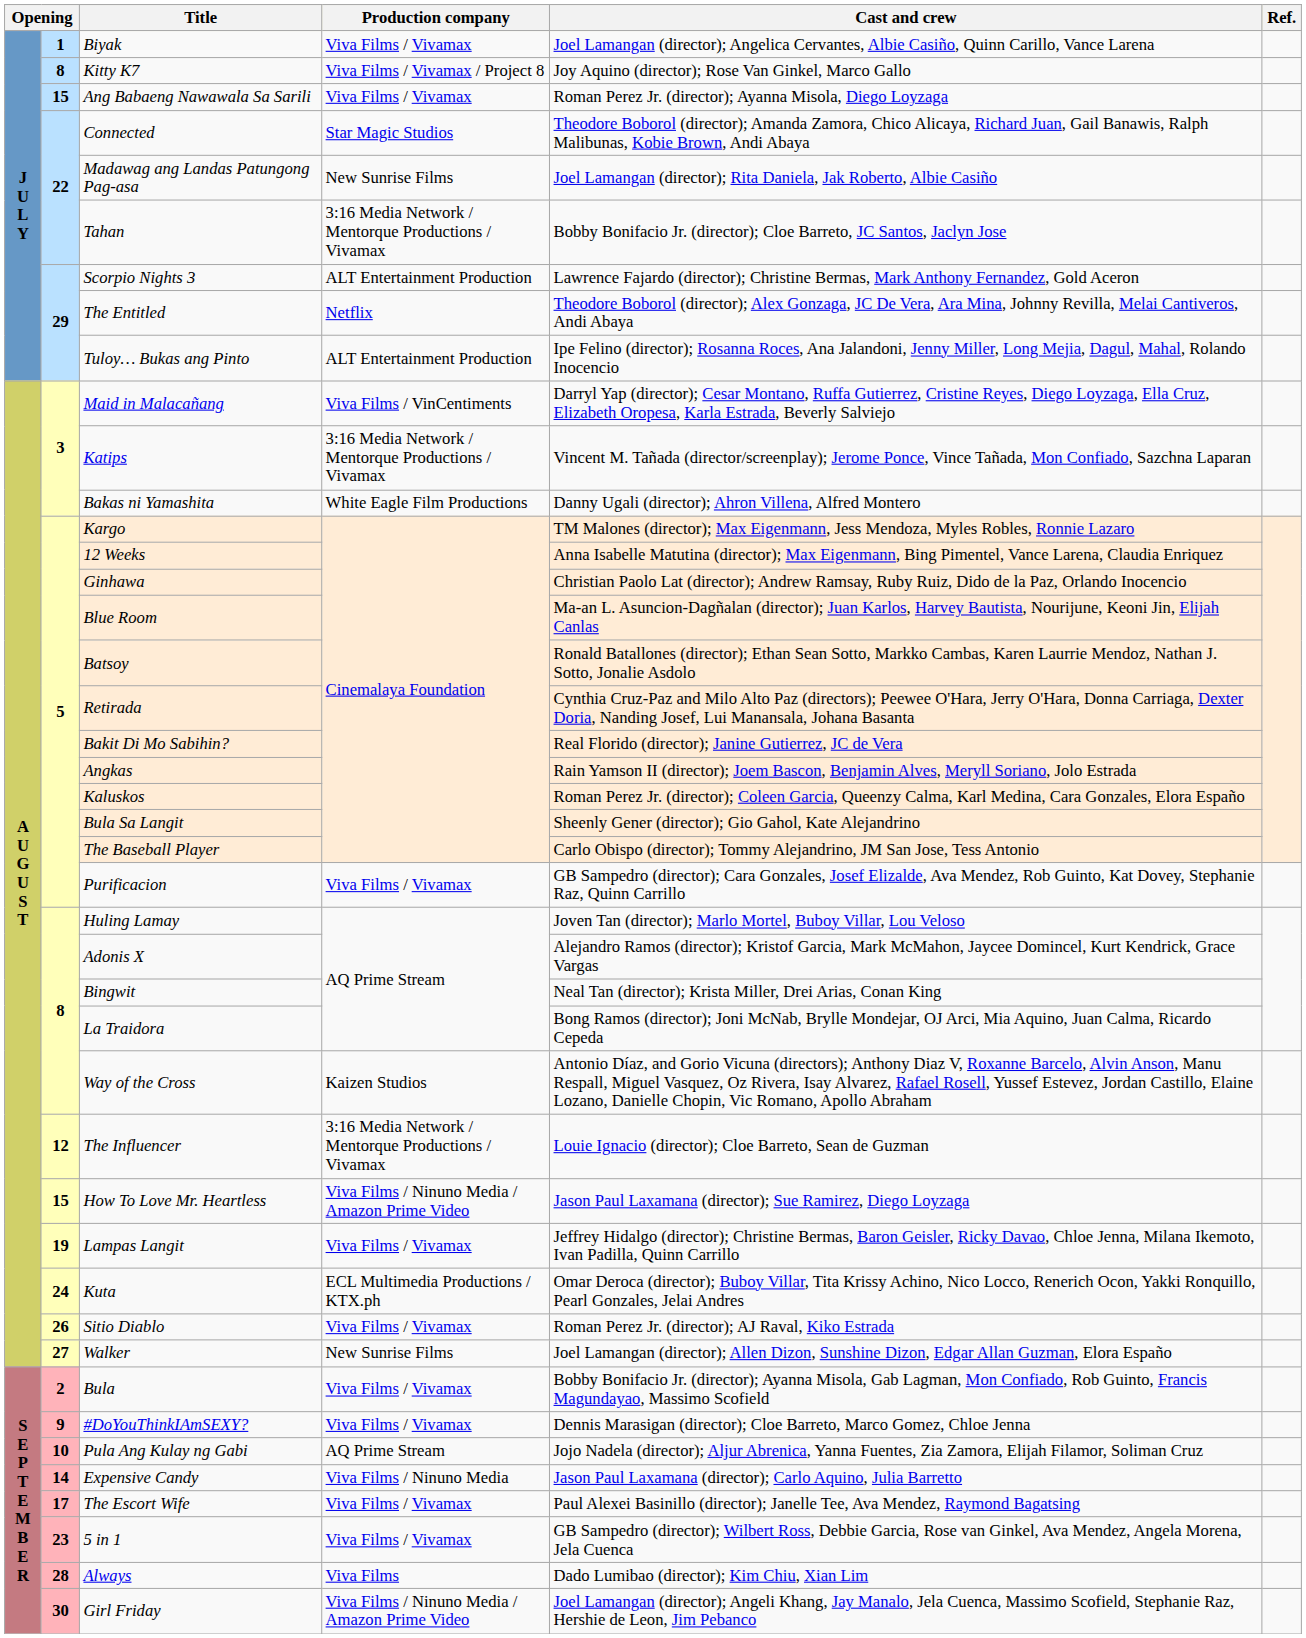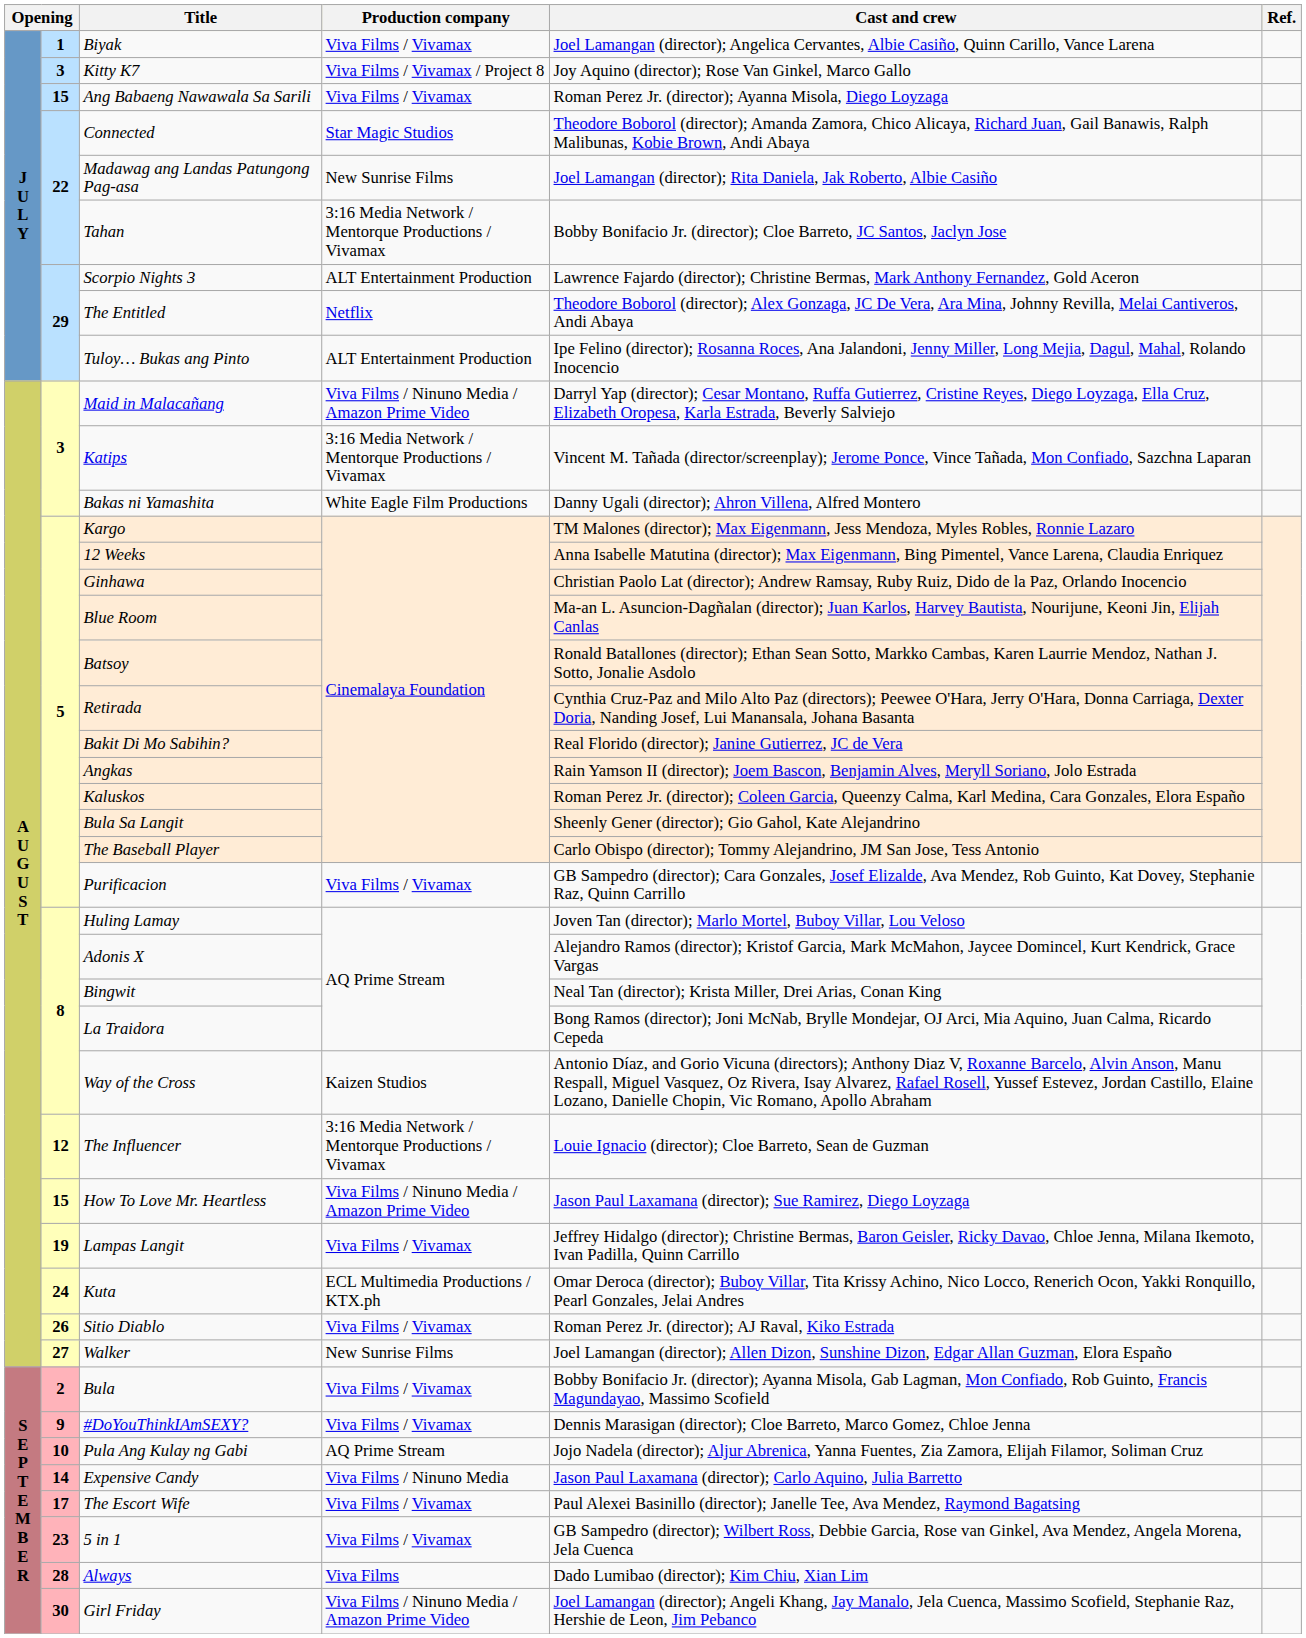Kitty K7 | column 2: 8 -> 3
Maid in Malacañang | Production company: Viva Films / VinCentiments -> Viva Films / Ninuno Media / Amazon Prime Video
